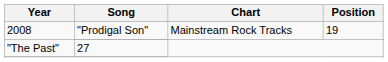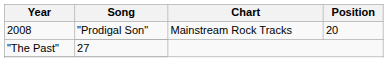2008 / "Prodigal Son" | Position: 19 -> 20
